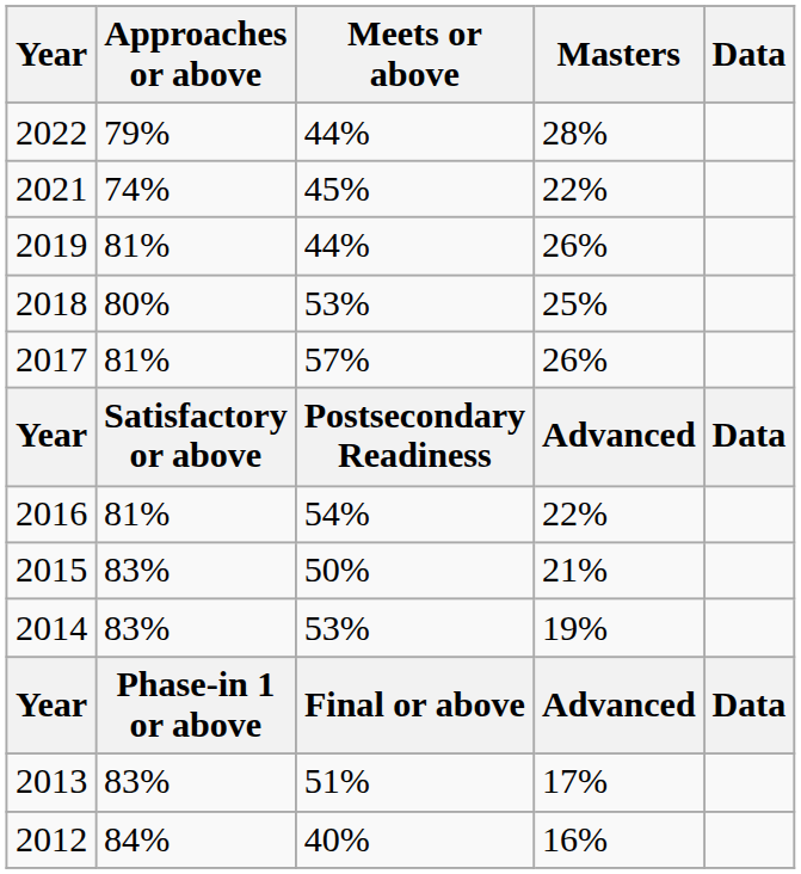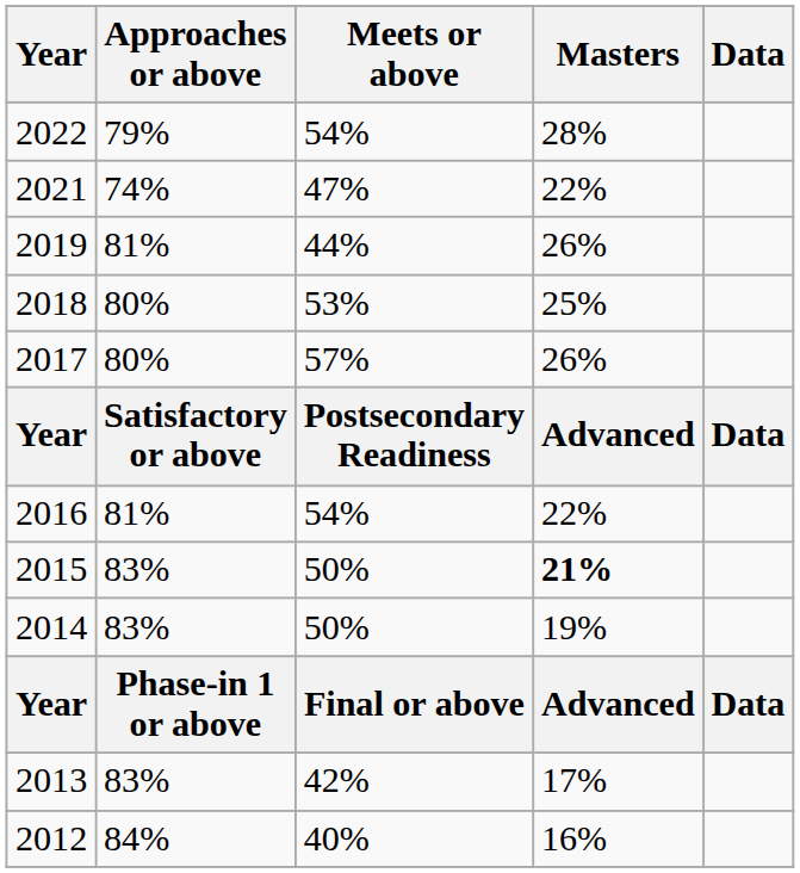2022 | Meets or above: 44% -> 54%
2021 | Meets or above: 45% -> 47%
2017 | Approaches or above: 81% -> 80%
2015 | Masters: normal -> bold
2014 | Meets or above: 53% -> 50%
2013 | Meets or above: 51% -> 42%
